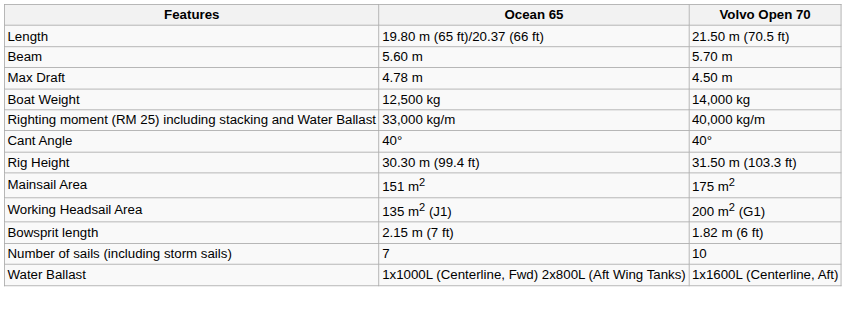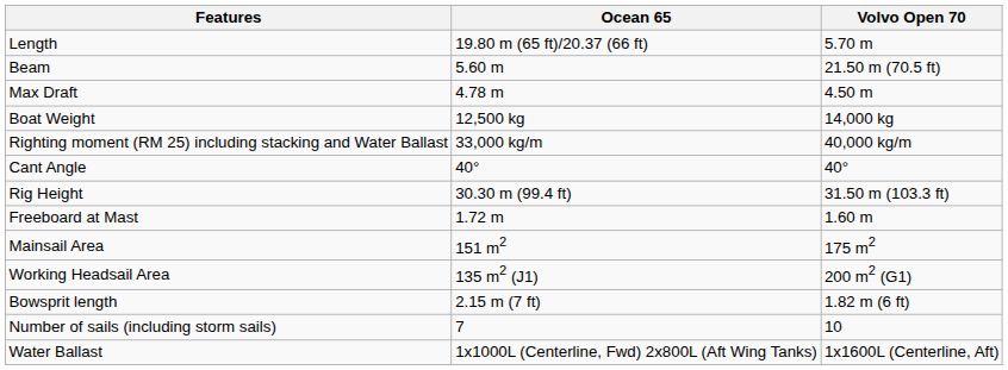Length | Volvo Open 70: 21.50 m (70.5 ft) -> 5.70 m
Beam | Volvo Open 70: 5.70 m -> 21.50 m (70.5 ft)
+ row: Freeboard at Mast | 1.72 m | 1.60 m
